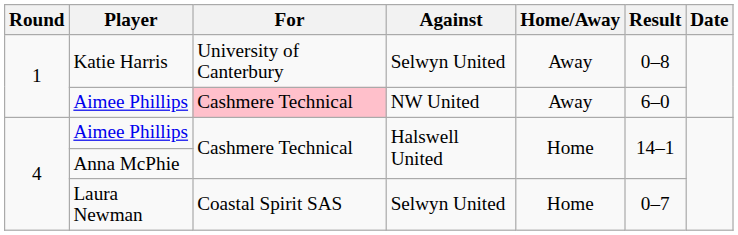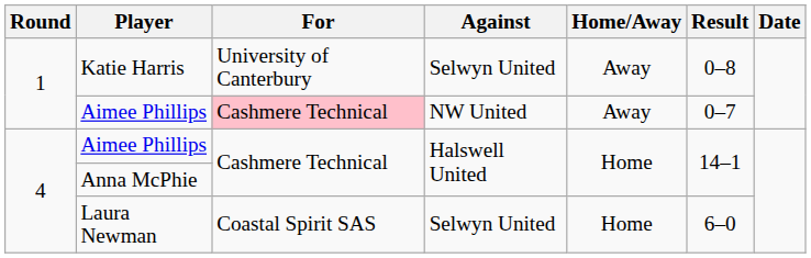Aimee Phillips / NW United | Result: 6–0 -> 0–7
Laura Newman | Result: 0–7 -> 6–0
